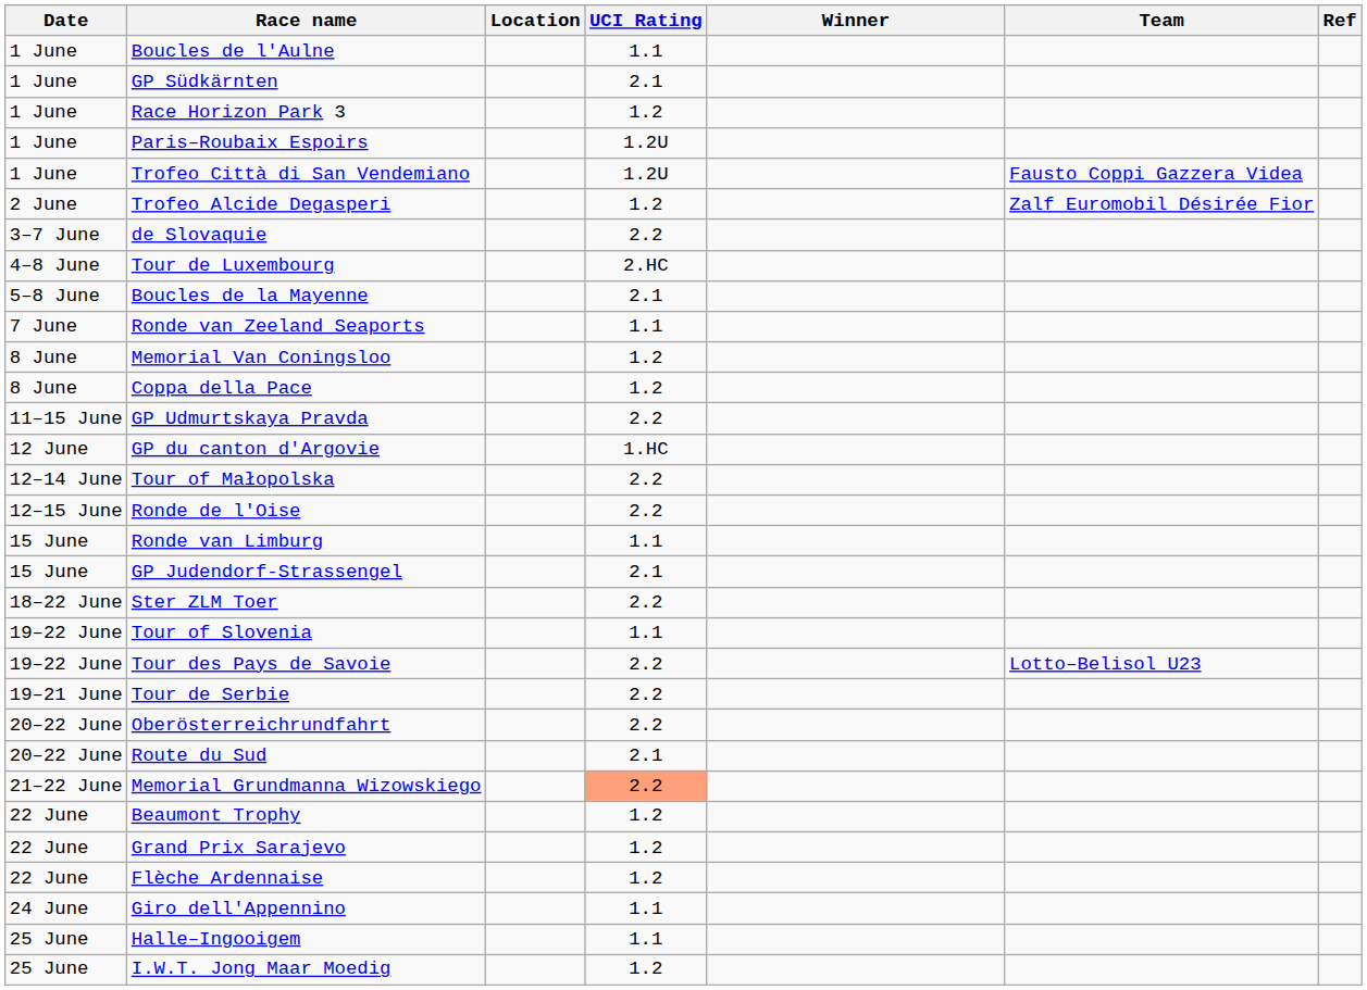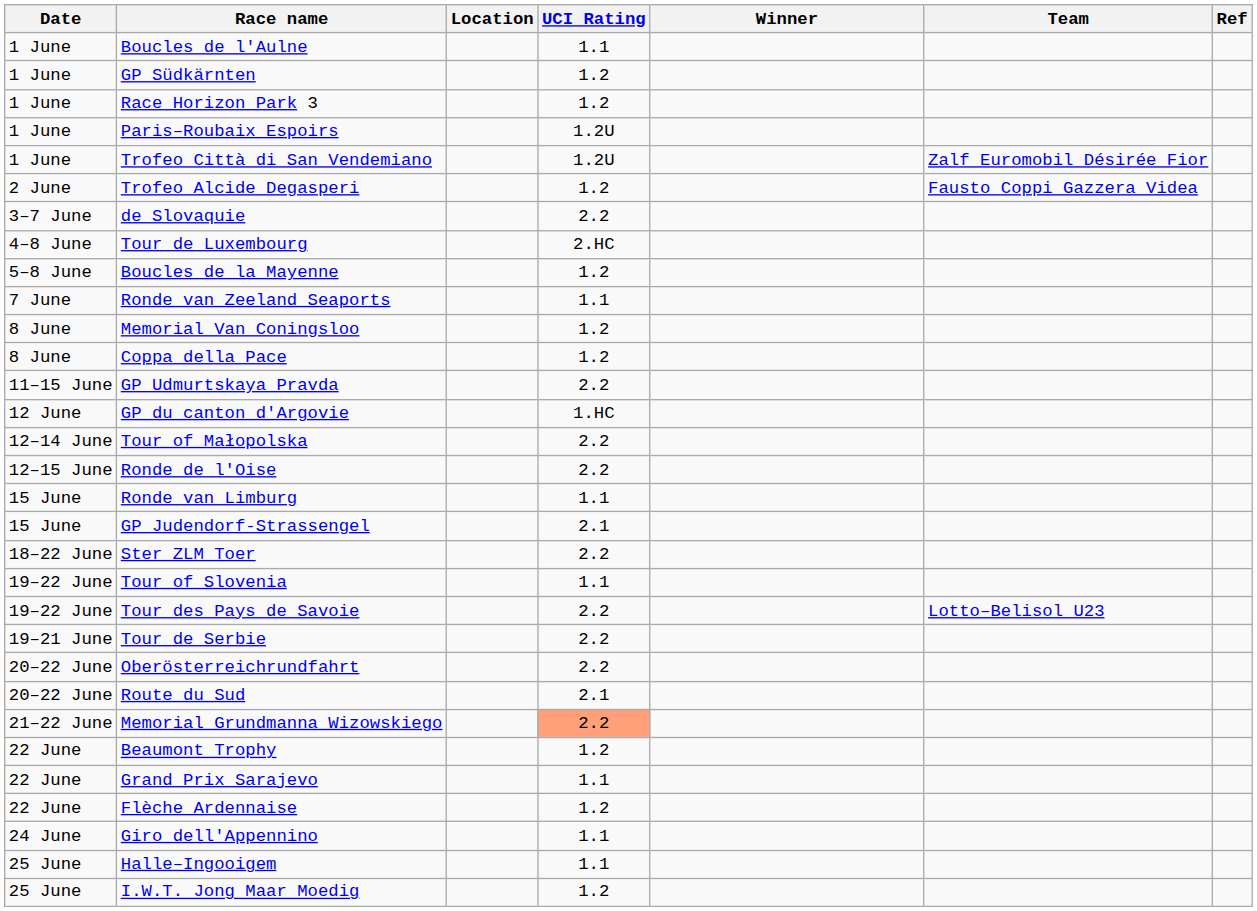GP Südkärnten | UCI Rating: 2.1 -> 1.2
Trofeo Città di San Vendemiano | Team: Fausto Coppi Gazzera Videa -> Zalf Euromobil Désirée Fior
Trofeo Alcide Degasperi | Team: Zalf Euromobil Désirée Fior -> Fausto Coppi Gazzera Videa
Boucles de la Mayenne | UCI Rating: 2.1 -> 1.2
Grand Prix Sarajevo | UCI Rating: 1.2 -> 1.1
